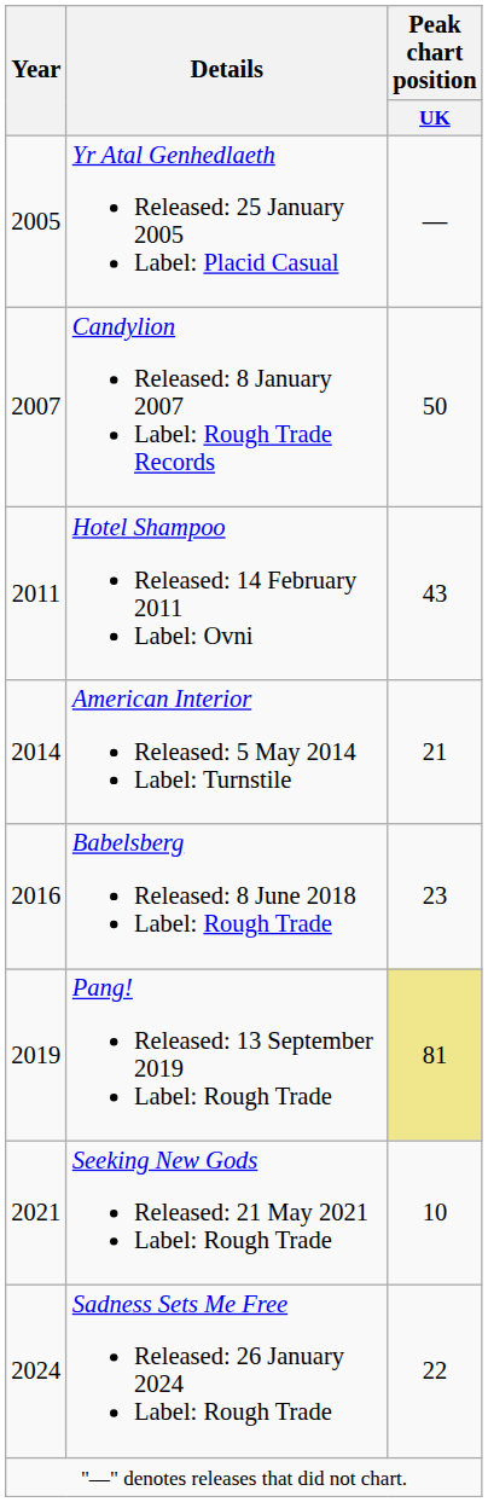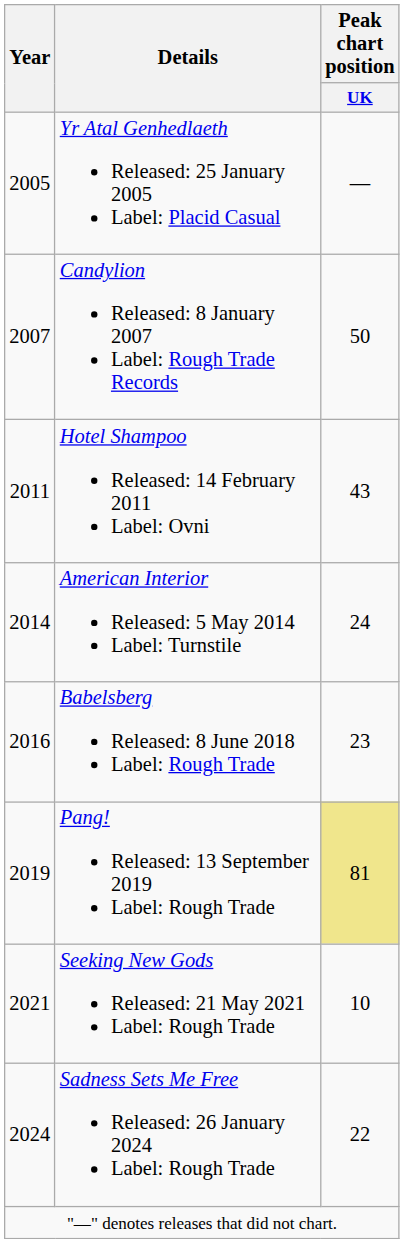American Interior Released: 5 May 2014 Label: Turnstile | Peak chart position / UK: 21 -> 24
